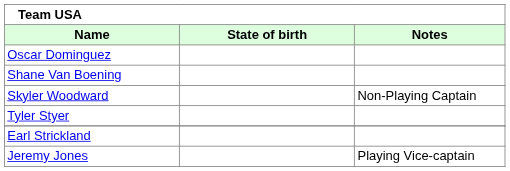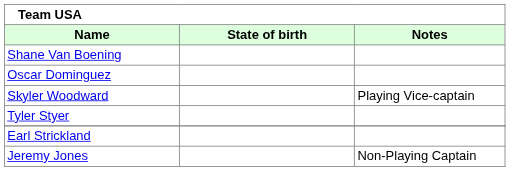rows swapped: Shane Van Boening <-> Oscar Dominguez
Skyler Woodward | Notes: Non-Playing Captain -> Playing Vice-captain
Jeremy Jones | Notes: Playing Vice-captain -> Non-Playing Captain
